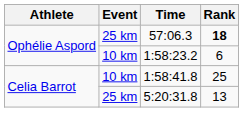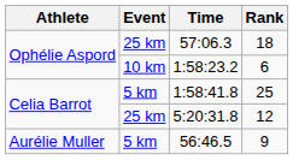57:06.3 | Rank: bold -> normal
1:58:41.8 | Event: 10 km -> 5 km
5:20:31.8 | Rank: 13 -> 12
+ row: Aurélie Muller | 5 km | 56:46.5 | 9
